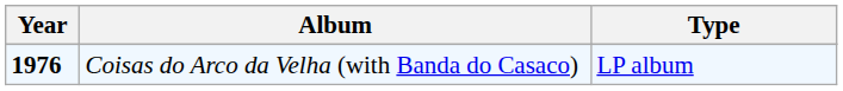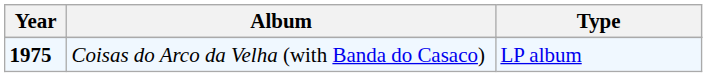Coisas do Arco da Velha (with Banda do Casaco) | Year: 1976 -> 1975
